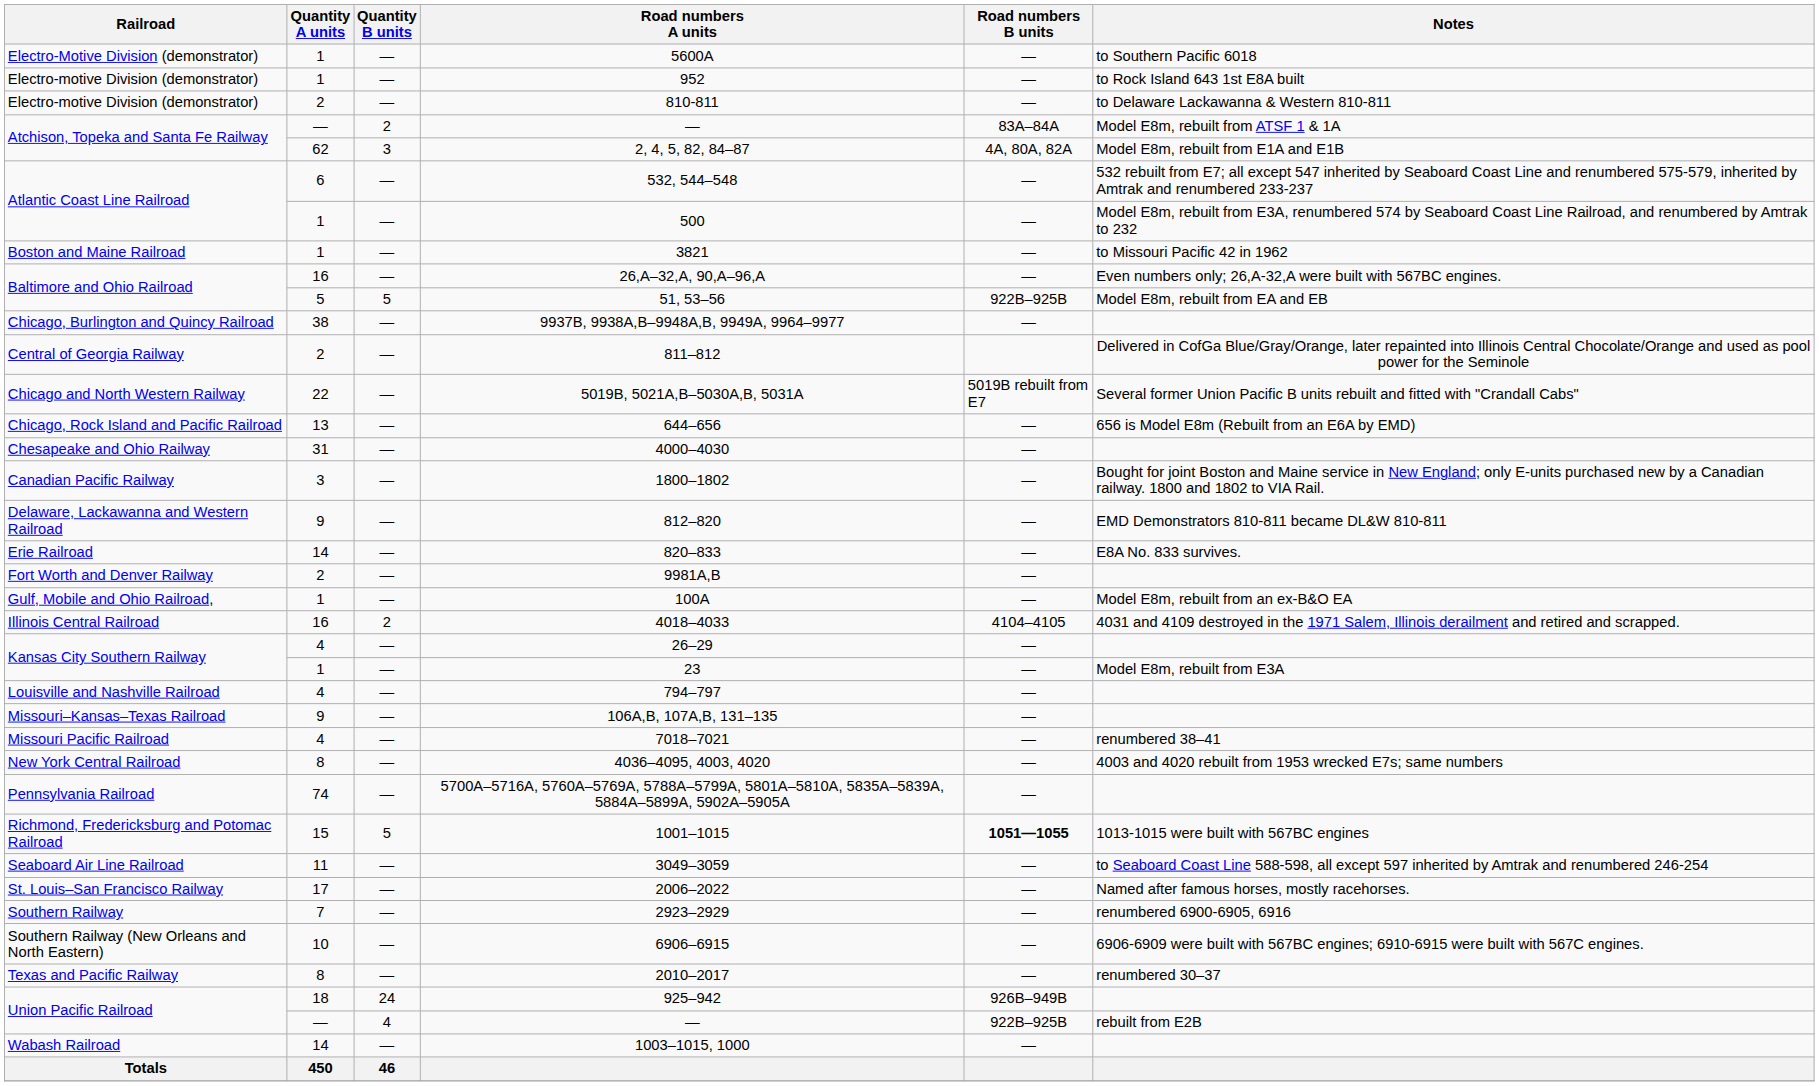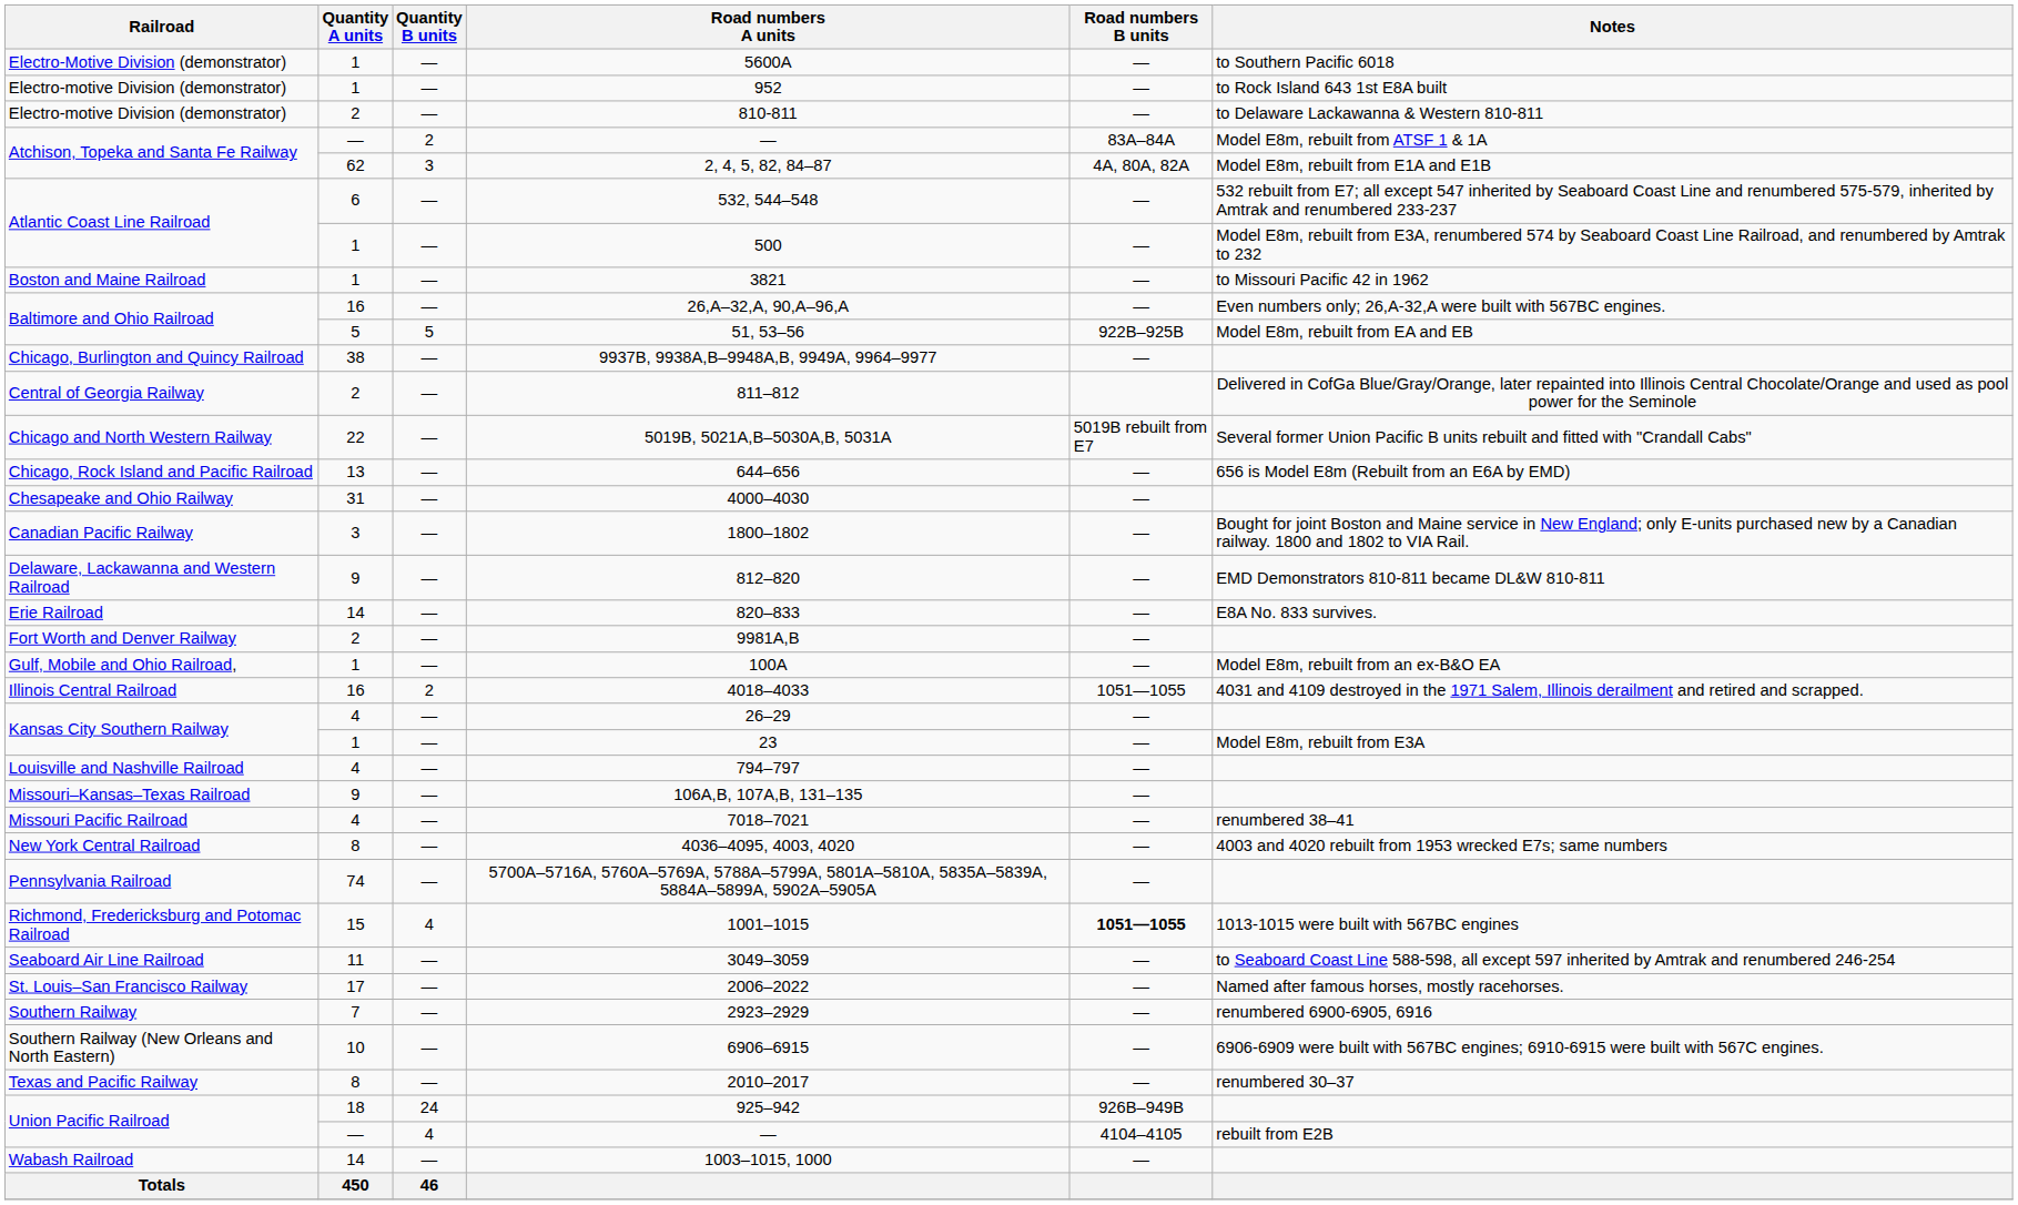4018–4033 | Road numbers B units: 4104–4105 -> 1051—1055
1001–1015 | Quantity B units: 5 -> 4
Union Pacific Railroad / — | Road numbers B units: 922B–925B -> 4104–4105
